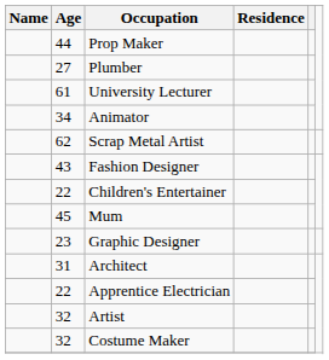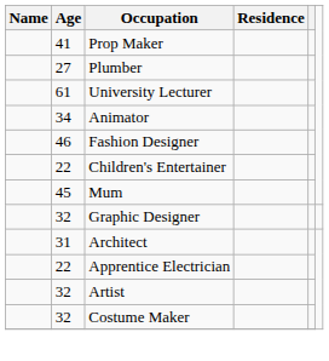Prop Maker | Age: 44 -> 41
- row: 62 | Scrap Metal Artist
Fashion Designer | Age: 43 -> 46
Graphic Designer | Age: 23 -> 32
